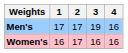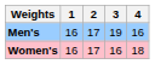Men's | 1: 17 -> 16
Women's | 4: 16 -> 18
